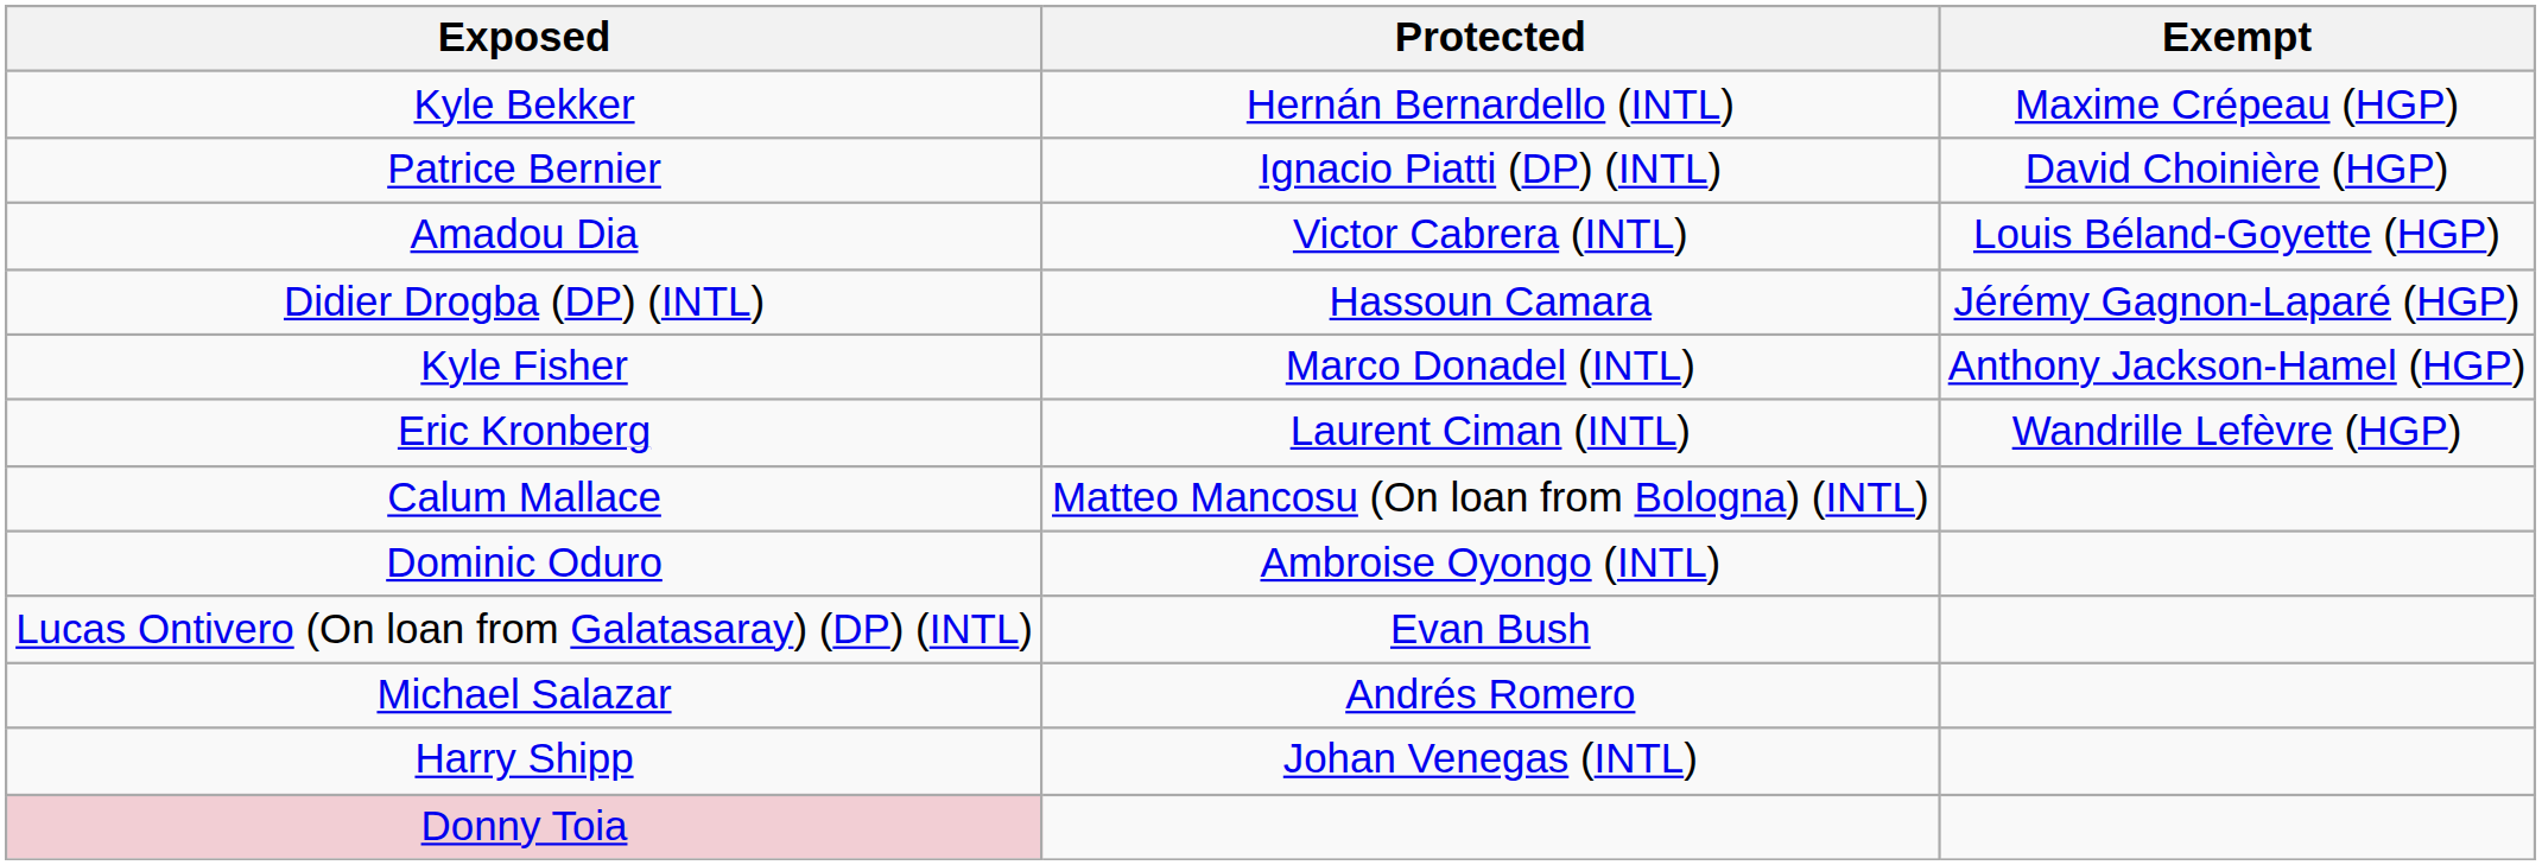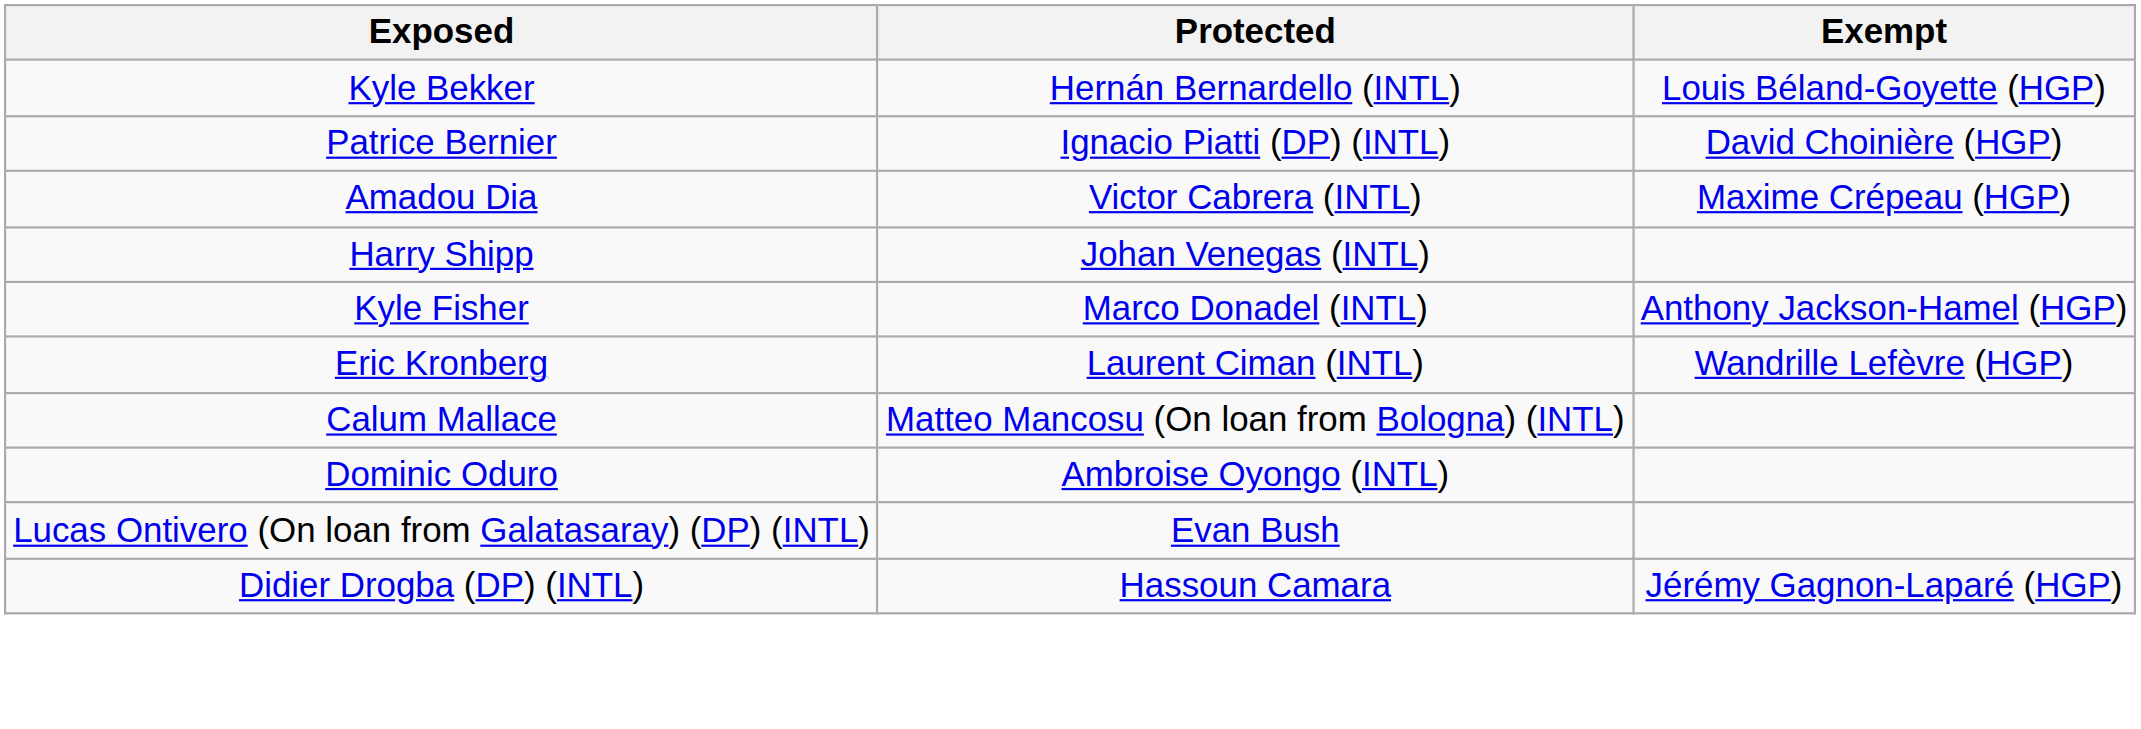Kyle Bekker | Exempt: Maxime Crépeau (HGP) -> Louis Béland-Goyette (HGP)
Amadou Dia | Exempt: Louis Béland-Goyette (HGP) -> Maxime Crépeau (HGP)
rows swapped: Didier Drogba (DP) (INTL) <-> Harry Shipp
- row: Michael Salazar | Andrés Romero
- row: Donny Toia
